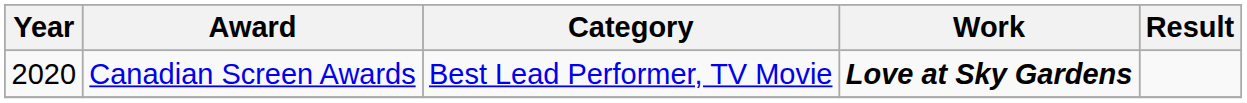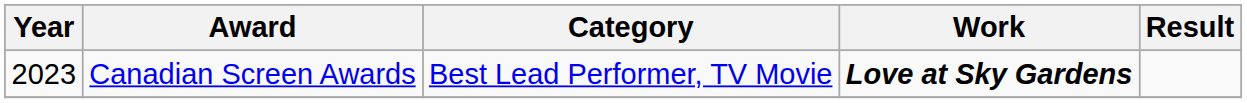Canadian Screen Awards | Year: 2020 -> 2023
